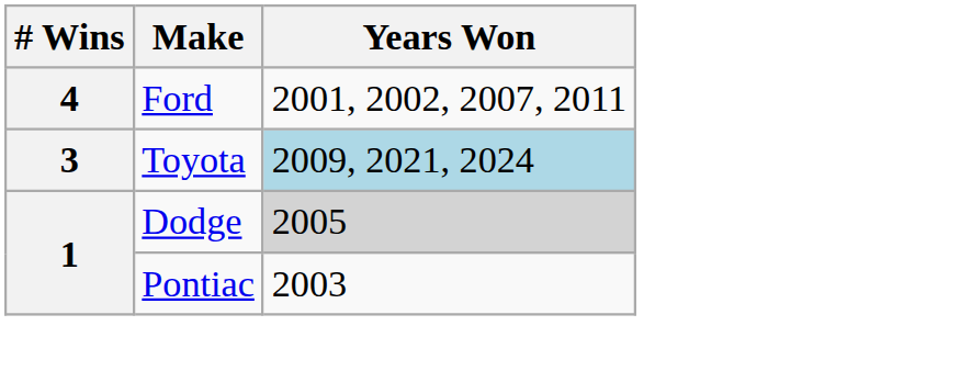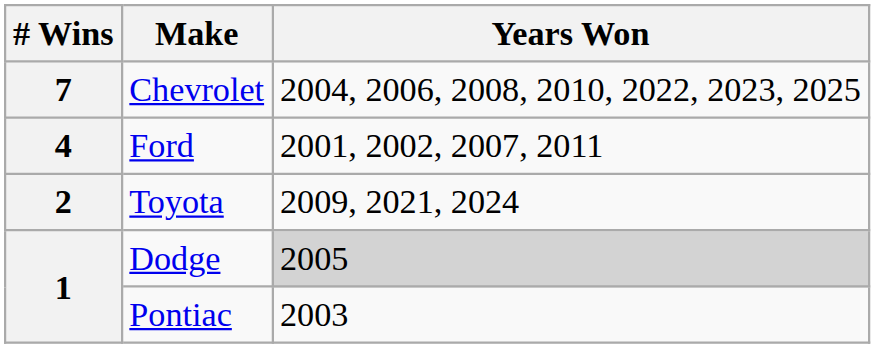+ row: 7 | Chevrolet | 2004, 2006, 2008, 2010, 2022, 2023, 2025
Toyota | # Wins: 3 -> 2
Toyota | Years Won: lightblue background -> no background
